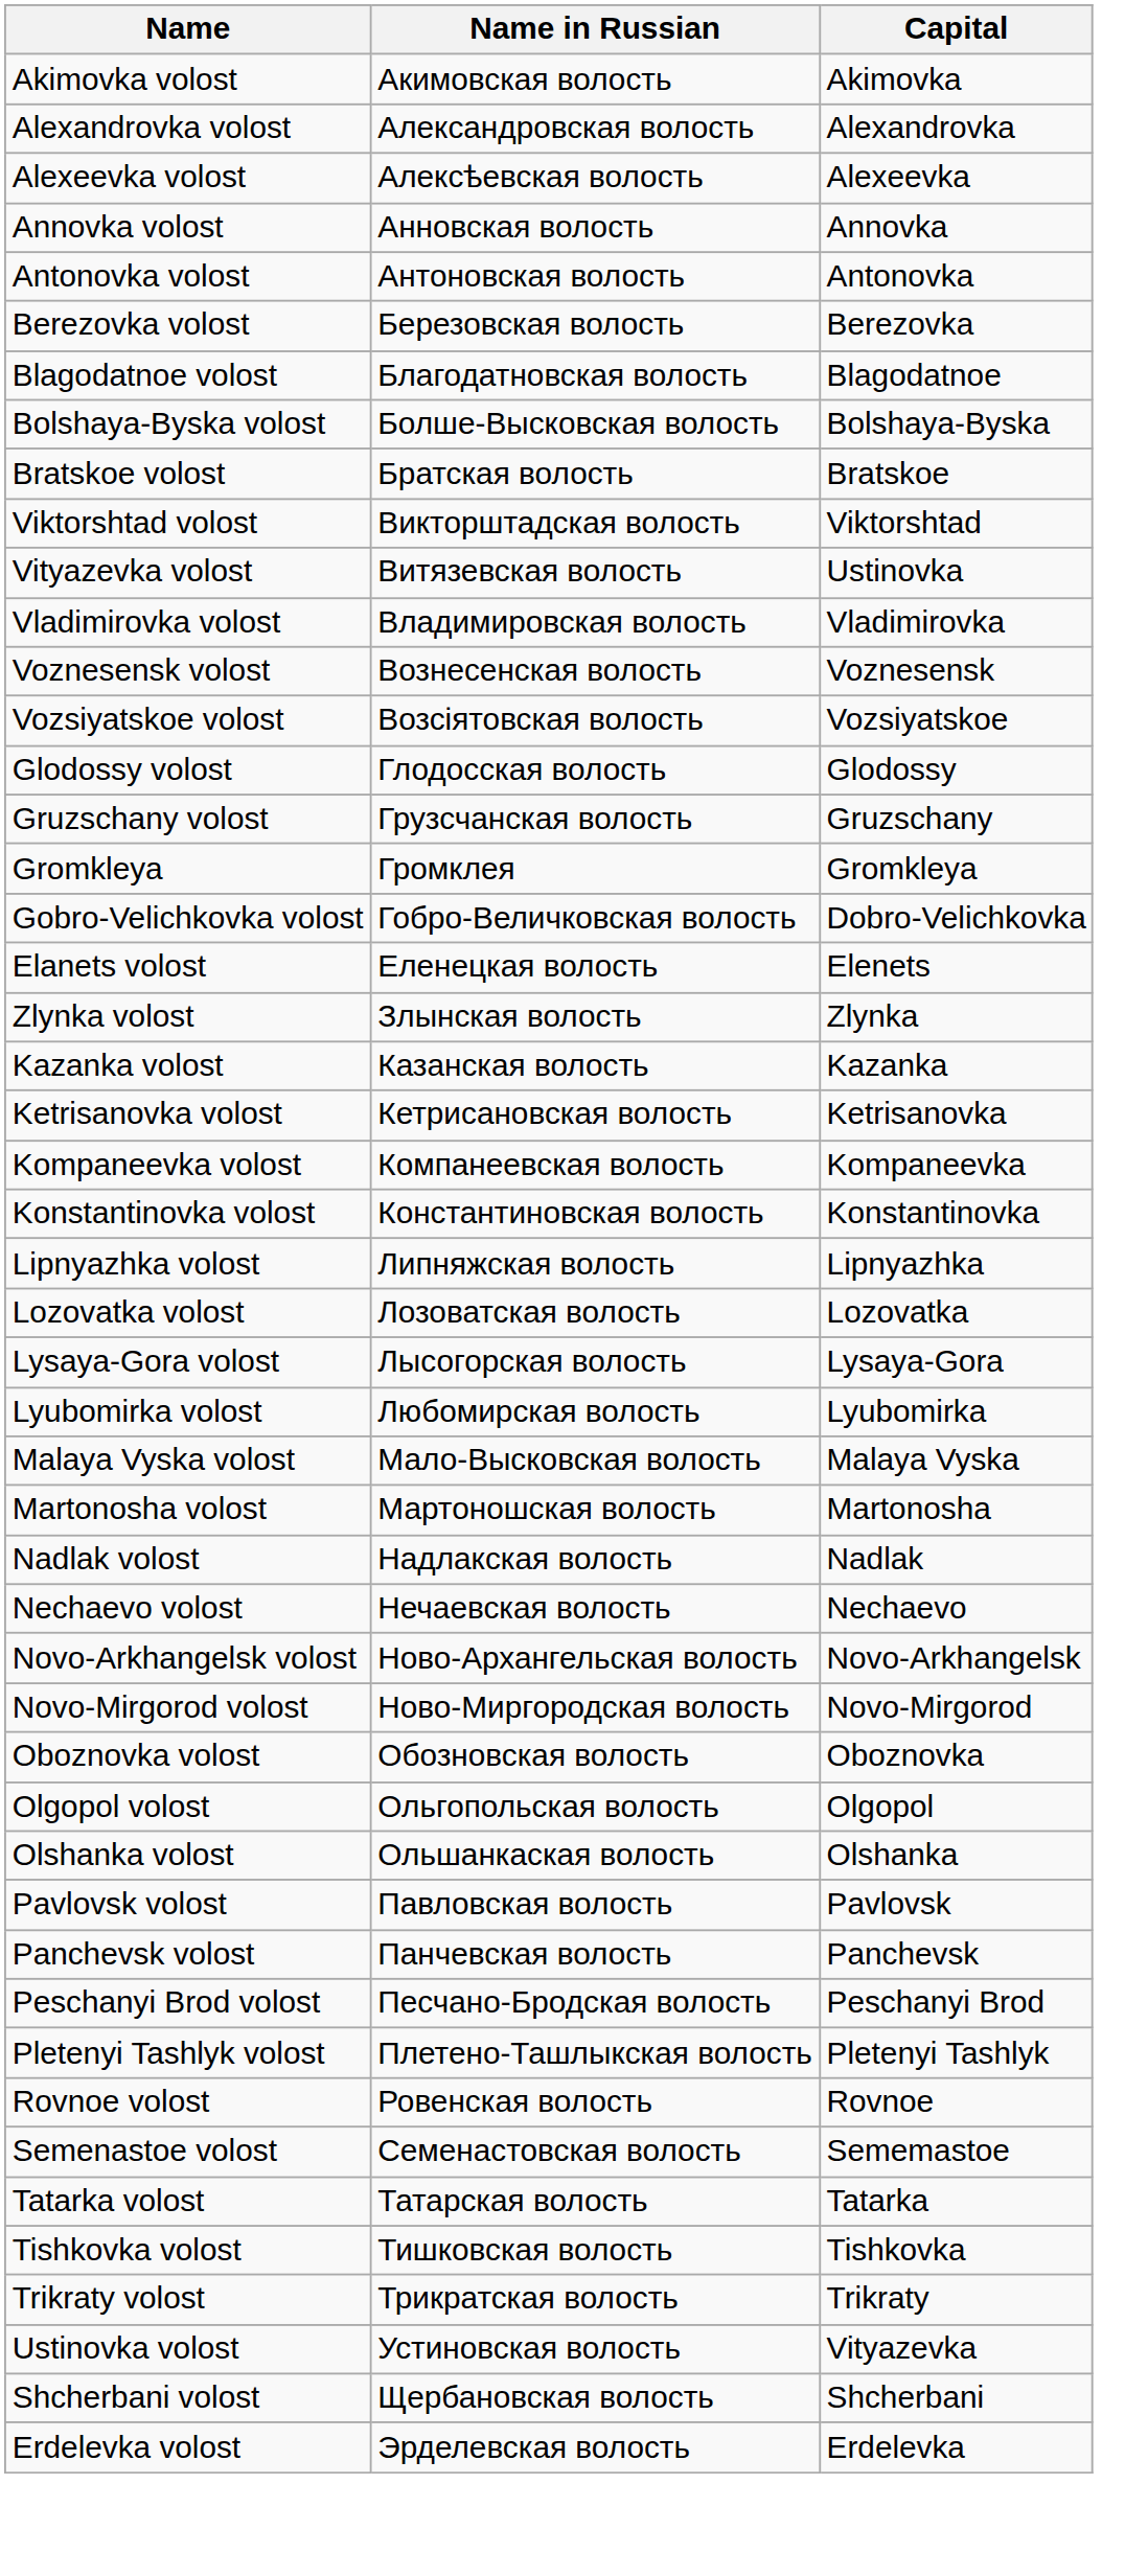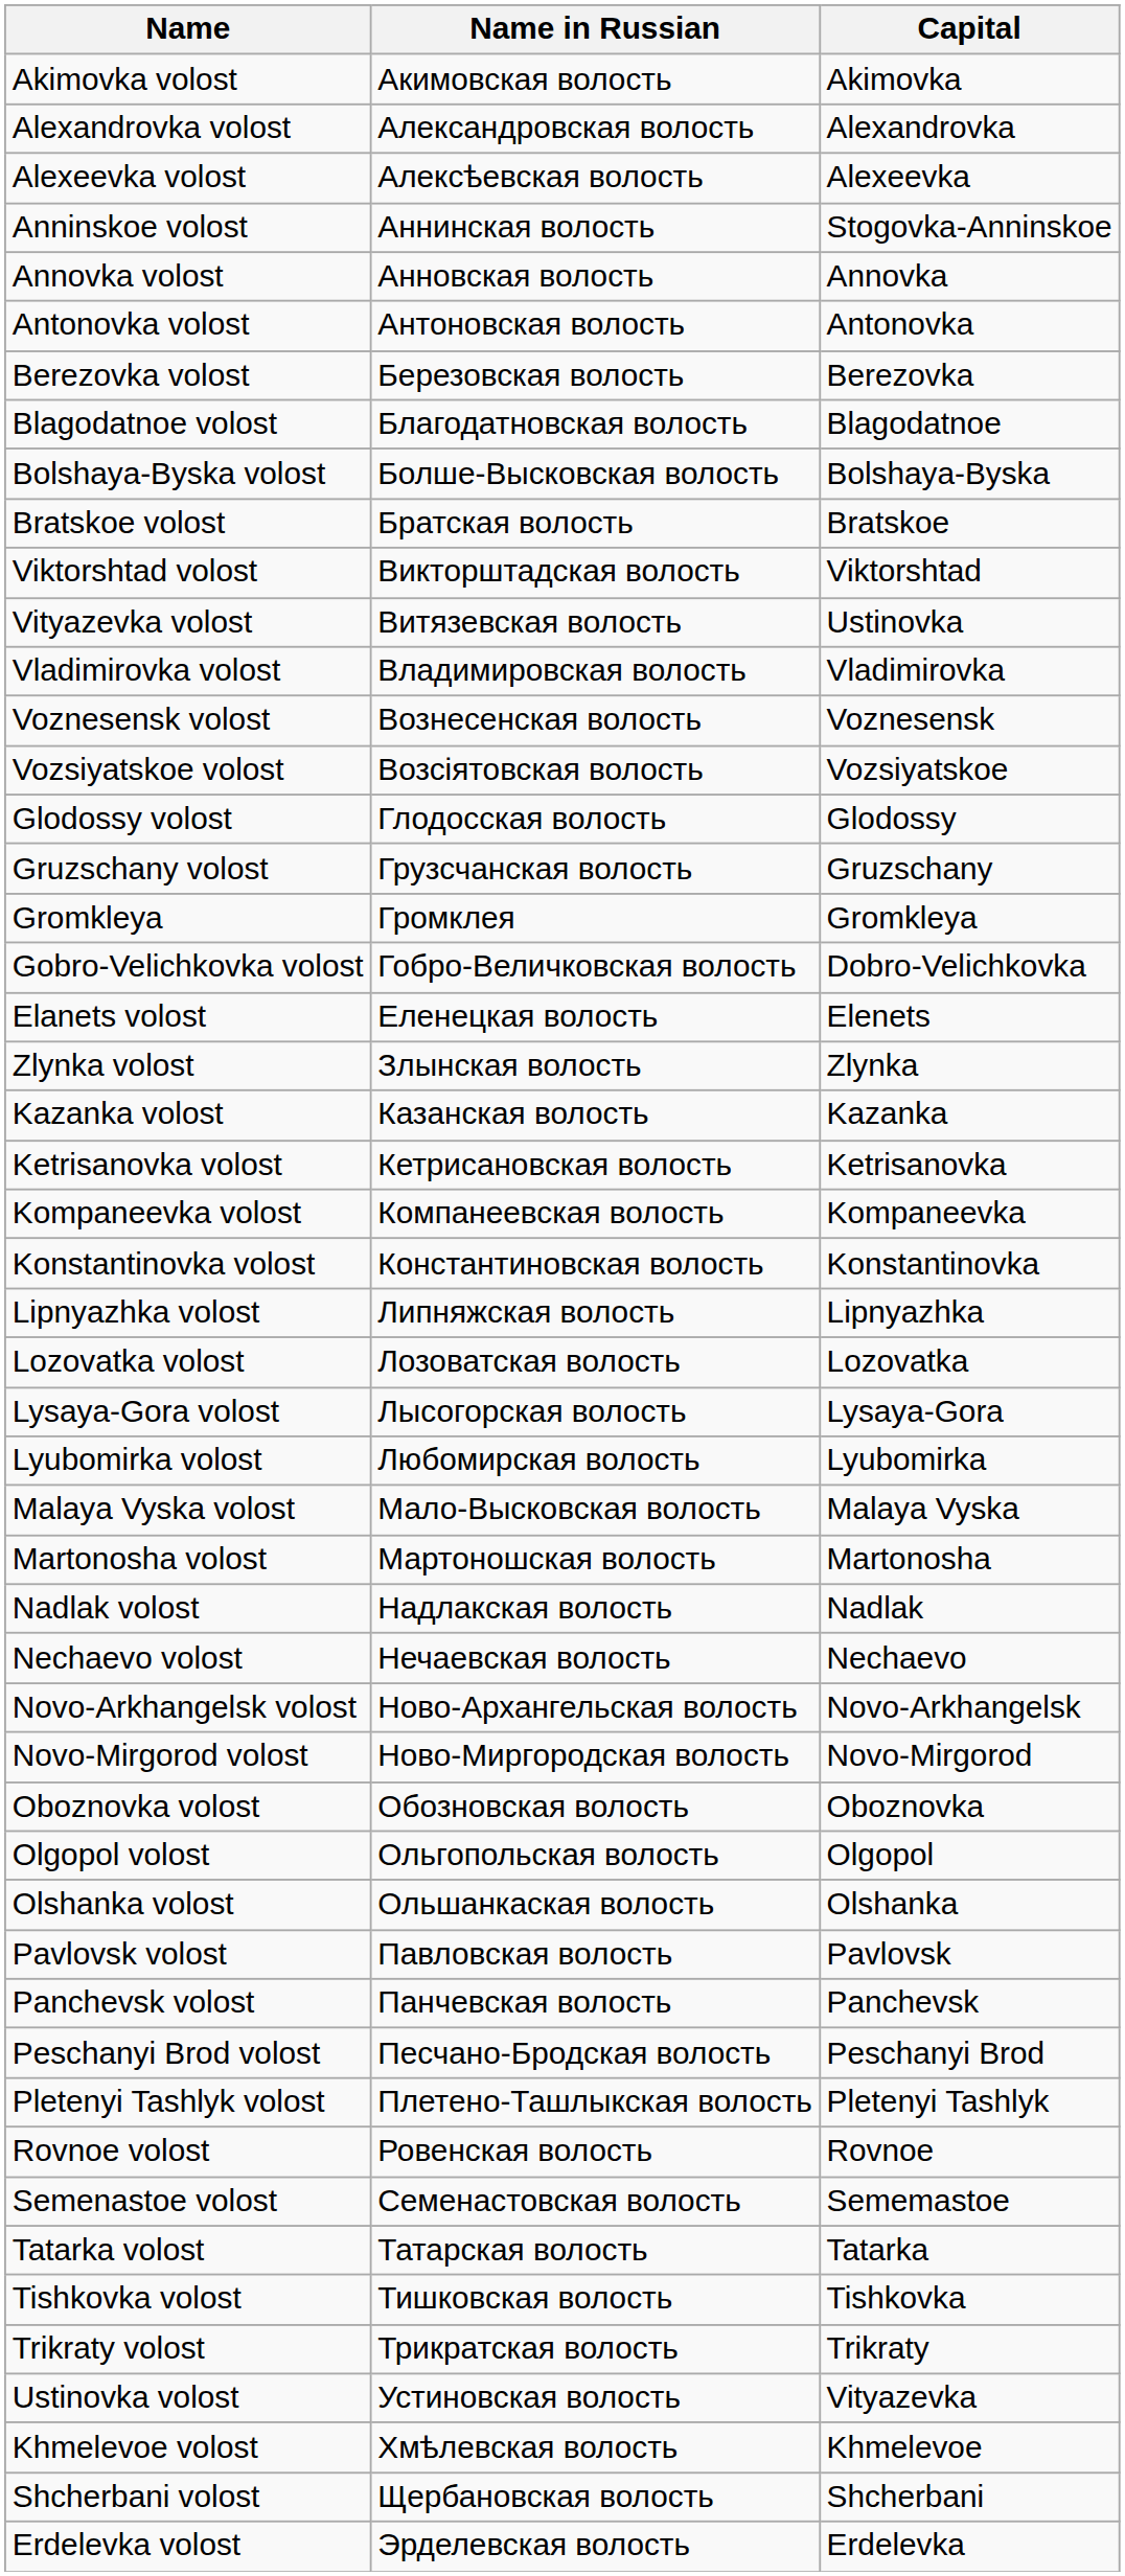+ row: Anninskoe volost | Аннинская волость | Stogovka-Anninskoe
+ row: Khmelevoe volost | Хмѣлевская волость | Khmelevoe
